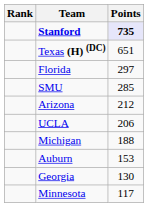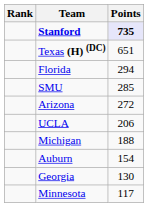Florida | Points: 297 -> 294
Arizona | Points: 212 -> 272
Auburn | Points: 153 -> 154
